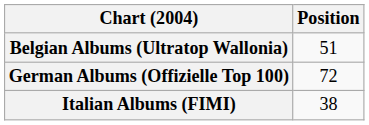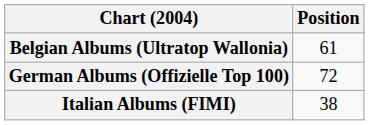Belgian Albums (Ultratop Wallonia) | Position: 51 -> 61
